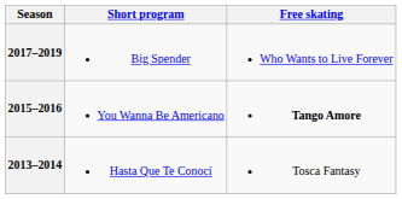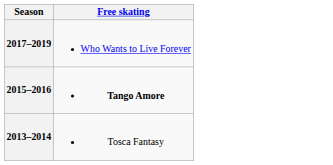- column: Short program | Big Spender | You Wanna Be Americano | Hasta Que Te Conocí
